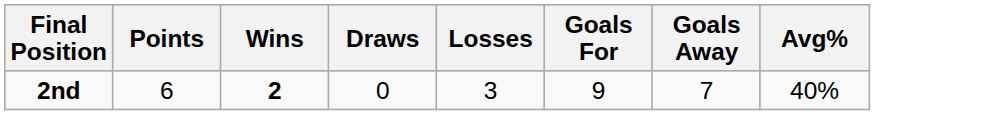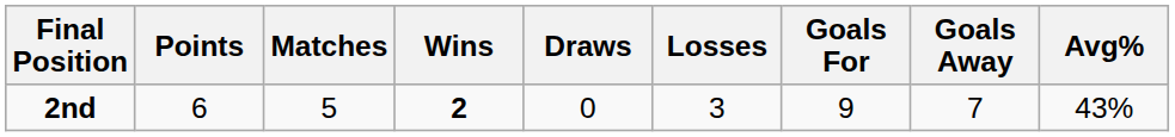+ column: Matches | 5
2nd | Avg%: 40% -> 43%
